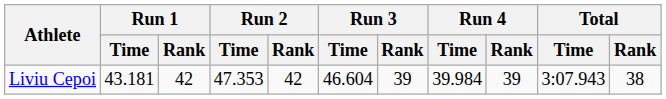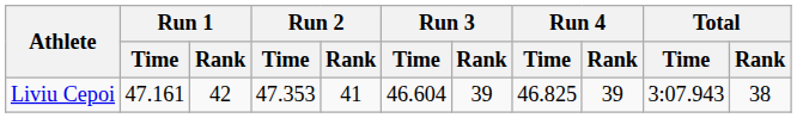Liviu Cepoi | Run 1 / Time: 43.181 -> 47.161
Liviu Cepoi | Run 2 / Rank: 42 -> 41
Liviu Cepoi | Run 4 / Time: 39.984 -> 46.825
